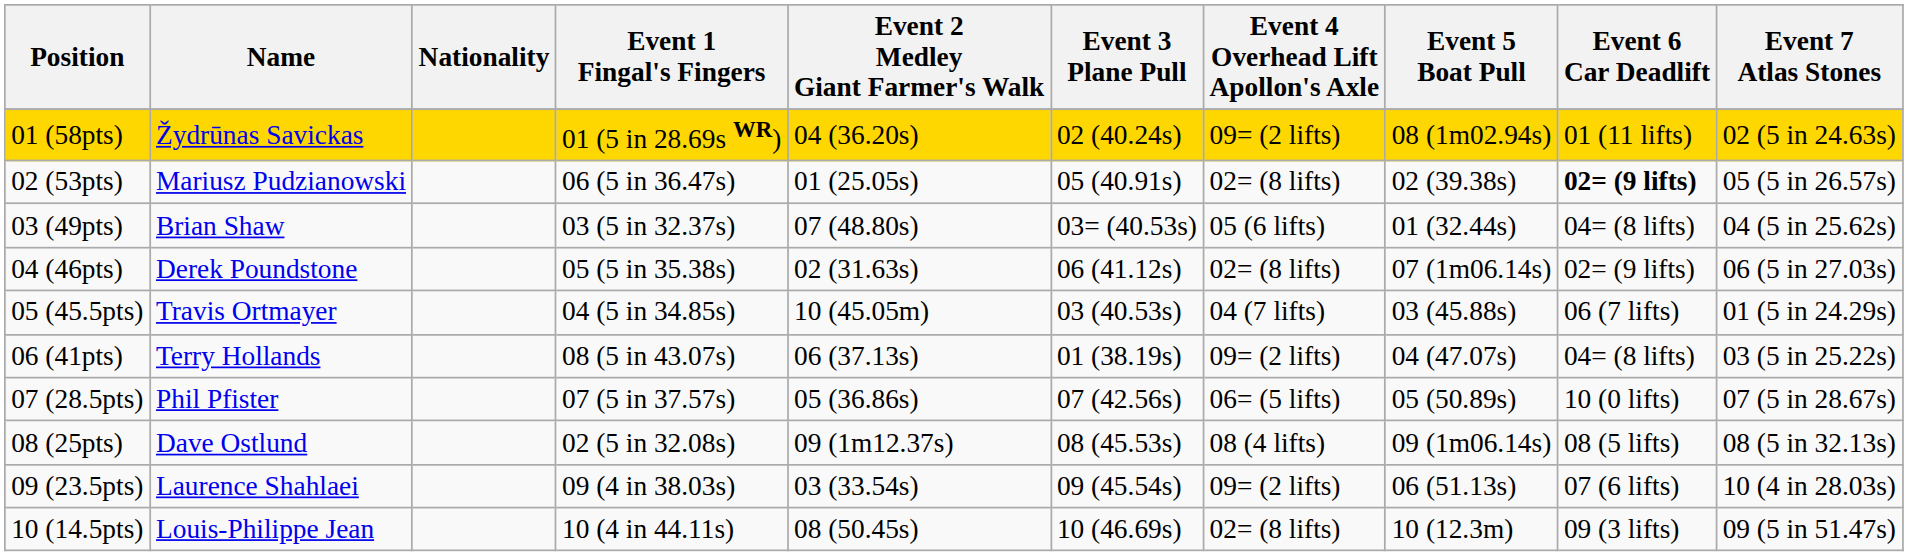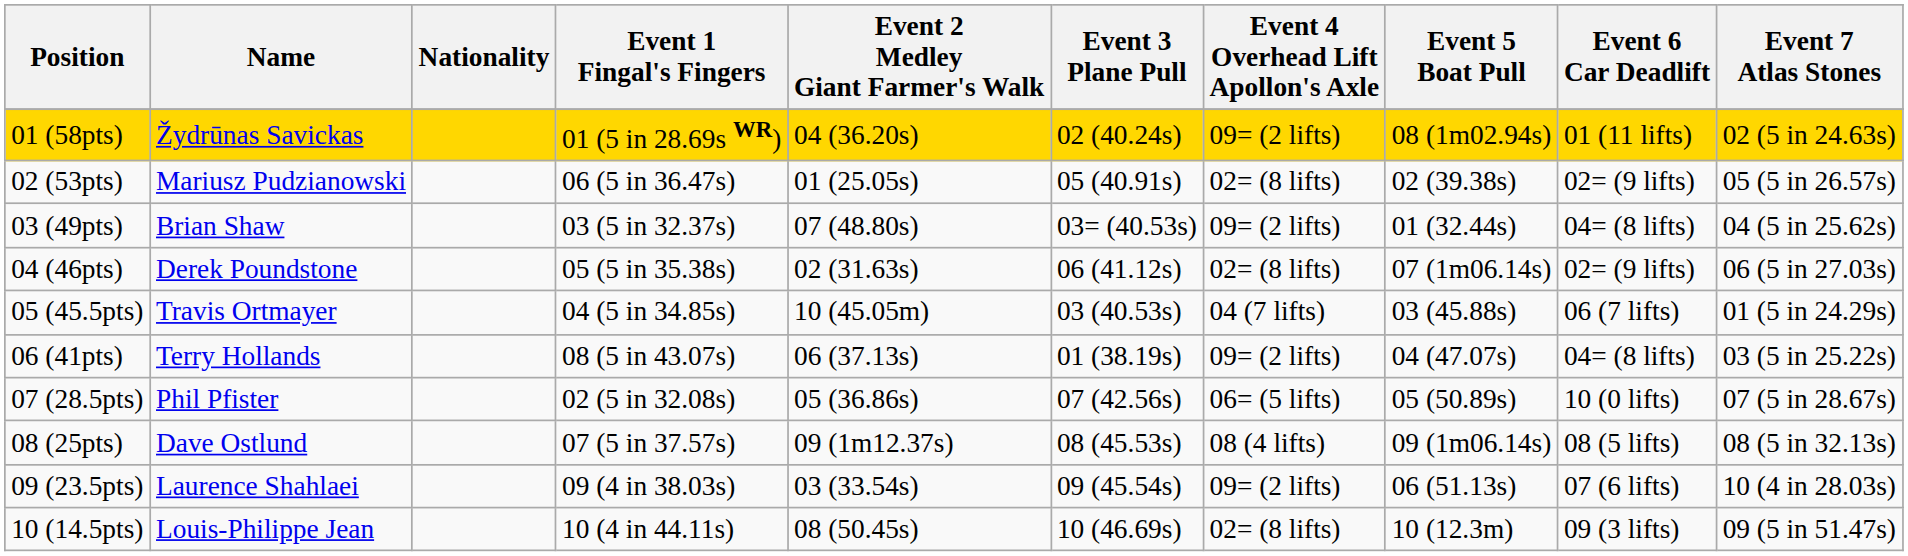02 (53pts) | Event 6 Car Deadlift: bold -> normal
03 (49pts) | Event 4 Overhead Lift Apollon's Axle: 05 (6 lifts) -> 09= (2 lifts)
07 (28.5pts) | Event 1 Fingal's Fingers: 07 (5 in 37.57s) -> 02 (5 in 32.08s)
08 (25pts) | Event 1 Fingal's Fingers: 02 (5 in 32.08s) -> 07 (5 in 37.57s)
